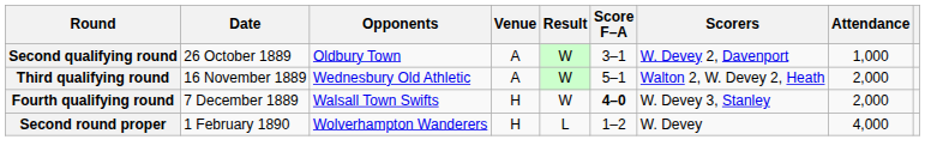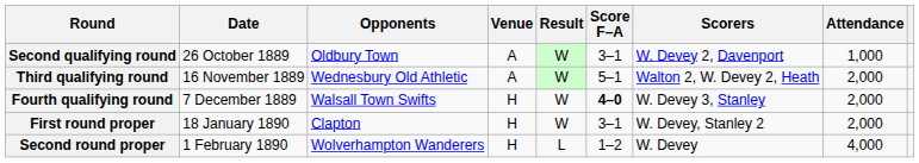+ row: First round proper | 18 January 1890 | Clapton | H | W | 3–1 | W. Devey, Stanley 2 | 2,000
